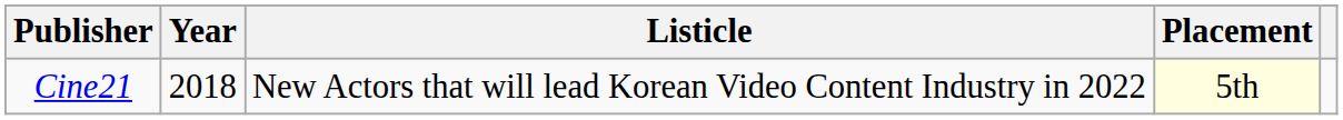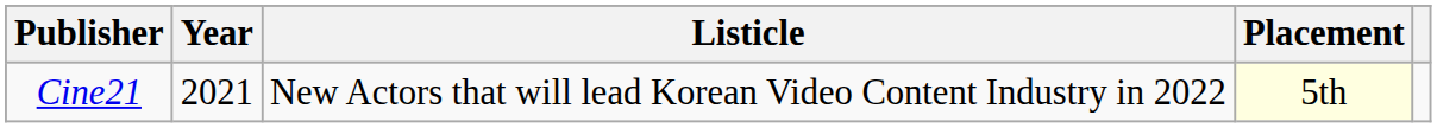Cine21 | Year: 2018 -> 2021
